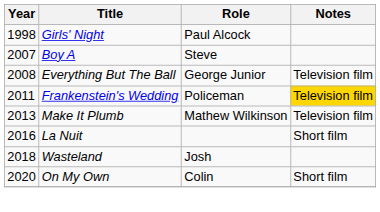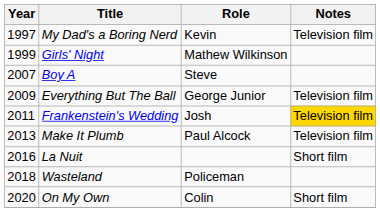+ row: 1997 | My Dad's a Boring Nerd | Kevin | Television film
Girls' Night | Year: 1998 -> 1999
Girls' Night | Role: Paul Alcock -> Mathew Wilkinson
Everything But The Ball | Year: 2008 -> 2009
Frankenstein's Wedding | Role: Policeman -> Josh
Make It Plumb | Role: Mathew Wilkinson -> Paul Alcock
Wasteland | Role: Josh -> Policeman
